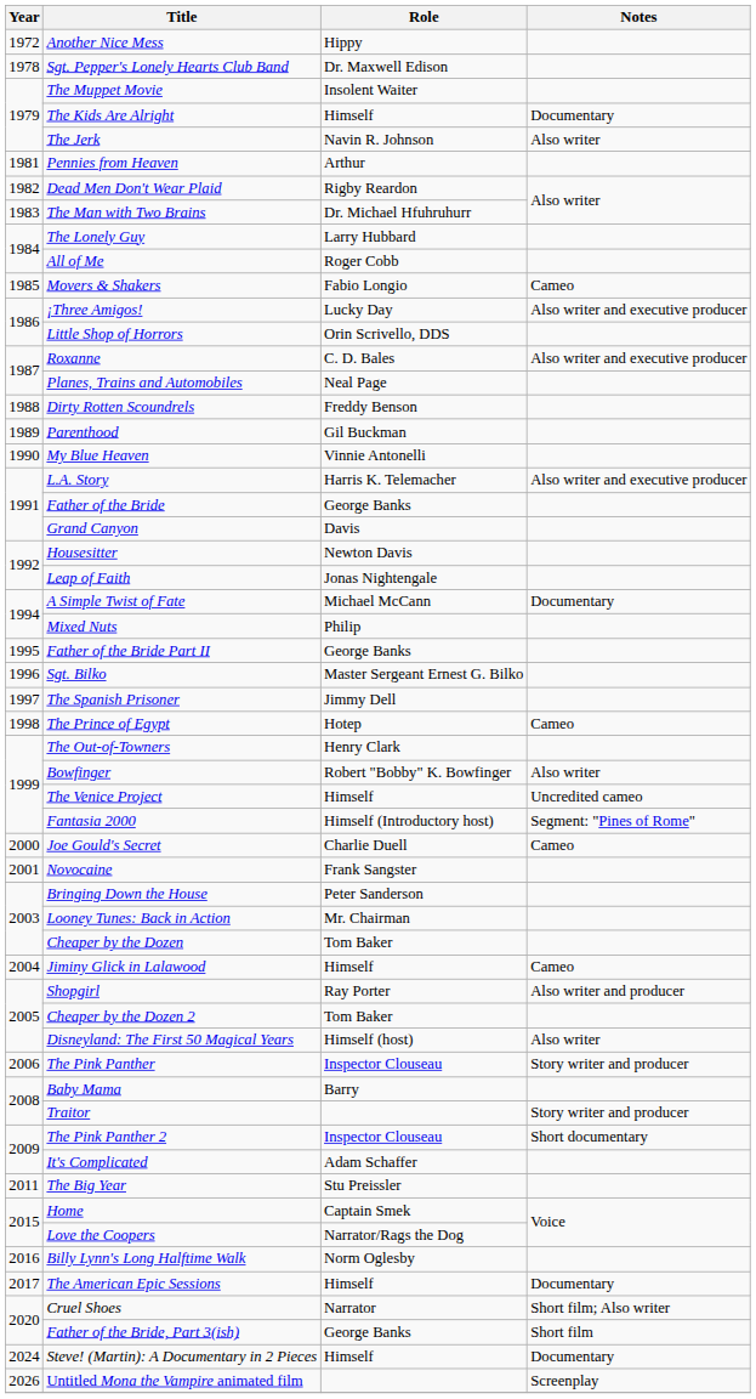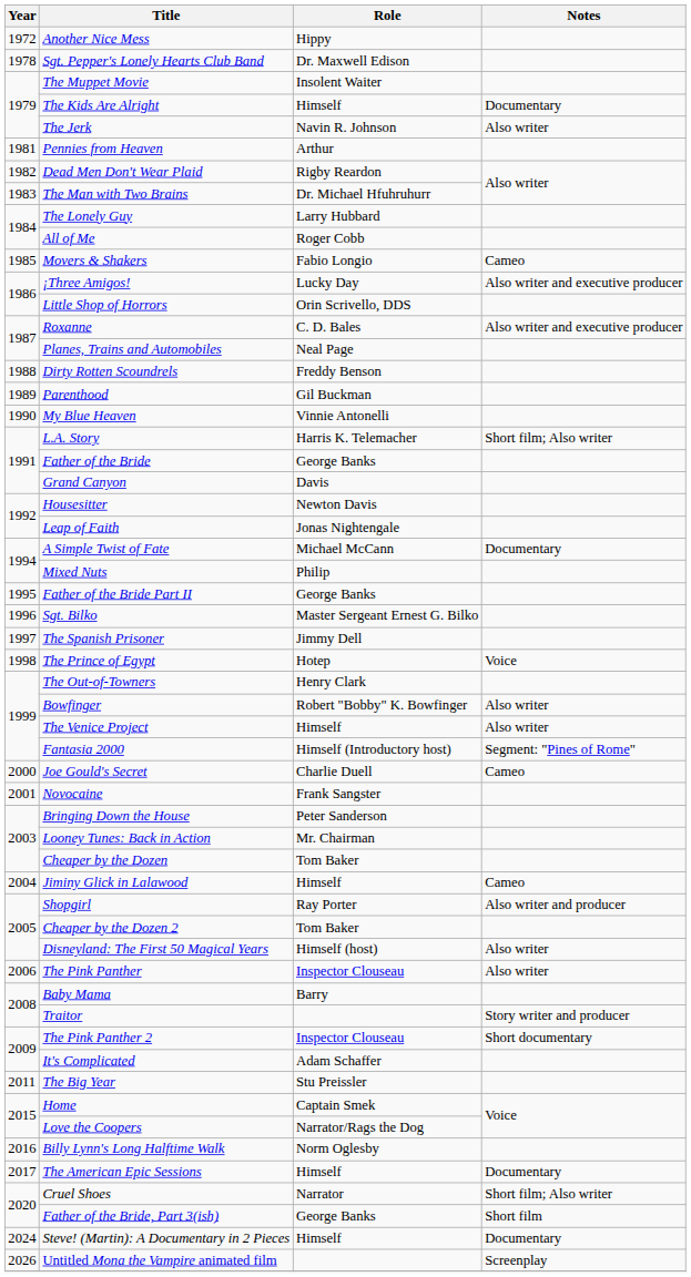L.A. Story | Notes: Also writer and executive producer -> Short film; Also writer
The Prince of Egypt | Notes: Cameo -> Voice
The Venice Project | Notes: Uncredited cameo -> Also writer
The Pink Panther | Notes: Story writer and producer -> Also writer
